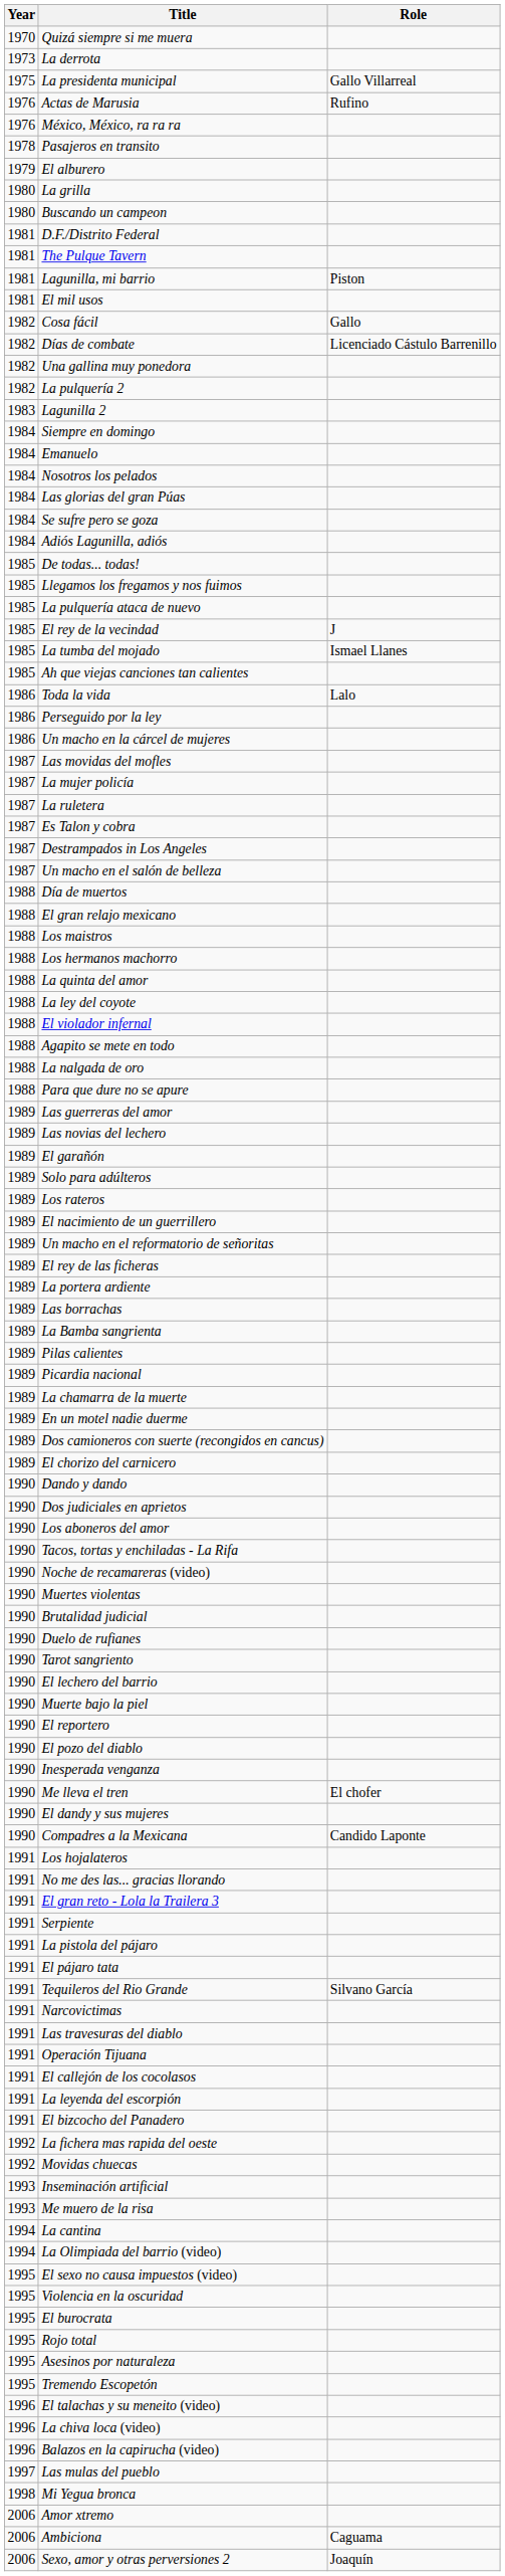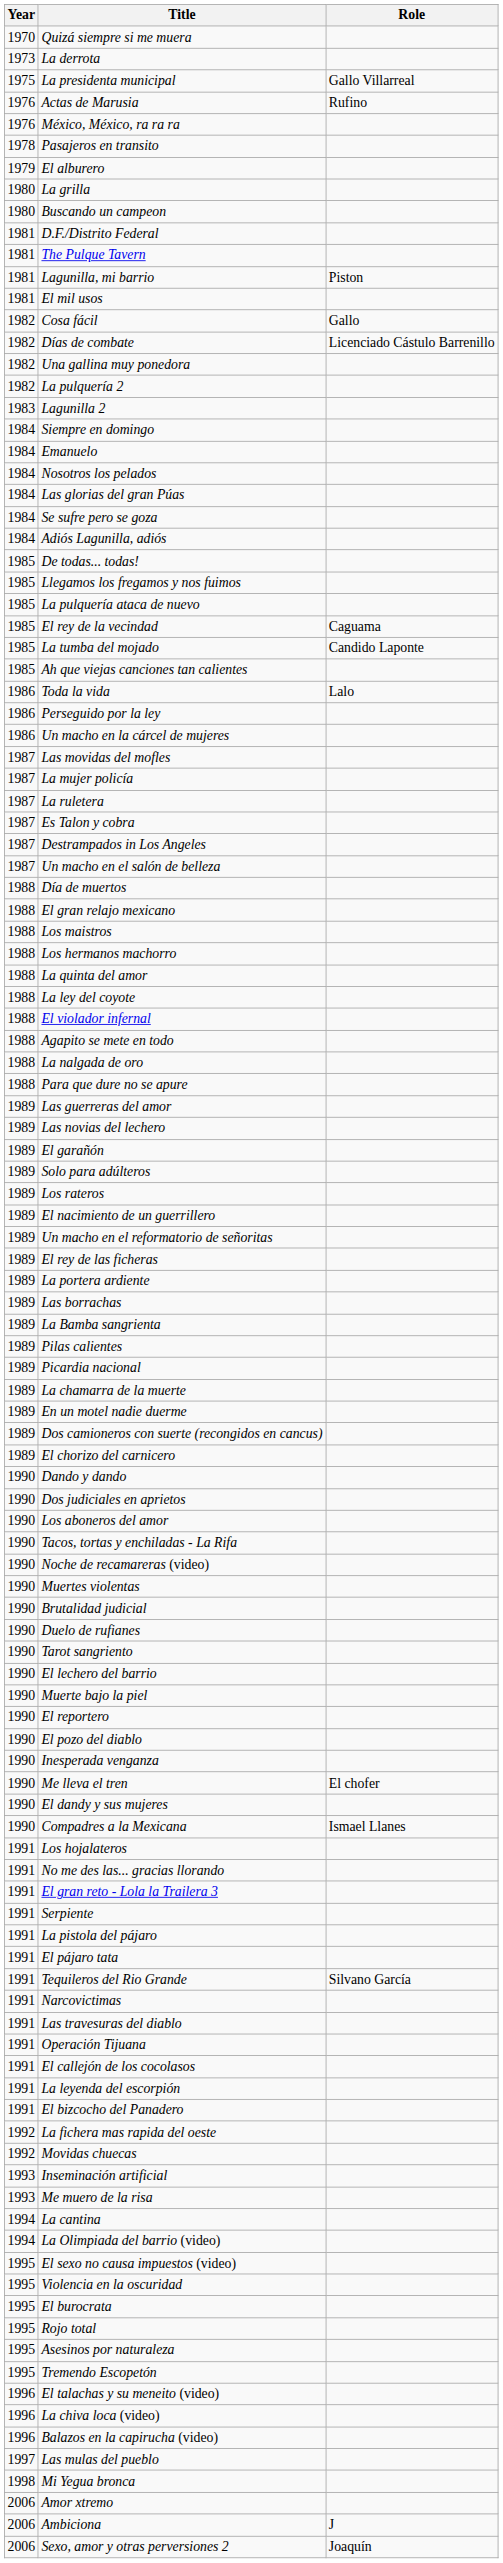El rey de la vecindad | Role: J -> Caguama
La tumba del mojado | Role: Ismael Llanes -> Candido Laponte
Compadres a la Mexicana | Role: Candido Laponte -> Ismael Llanes
Ambiciona | Role: Caguama -> J
